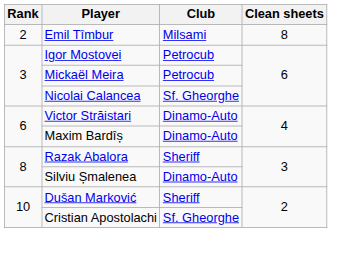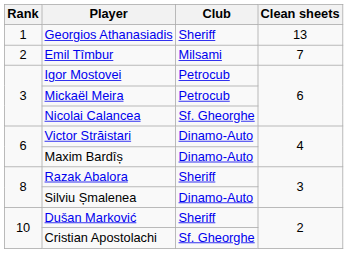+ row: 1 | Georgios Athanasiadis | Sheriff | 13
Emil Tîmbur | Clean sheets: 8 -> 7
